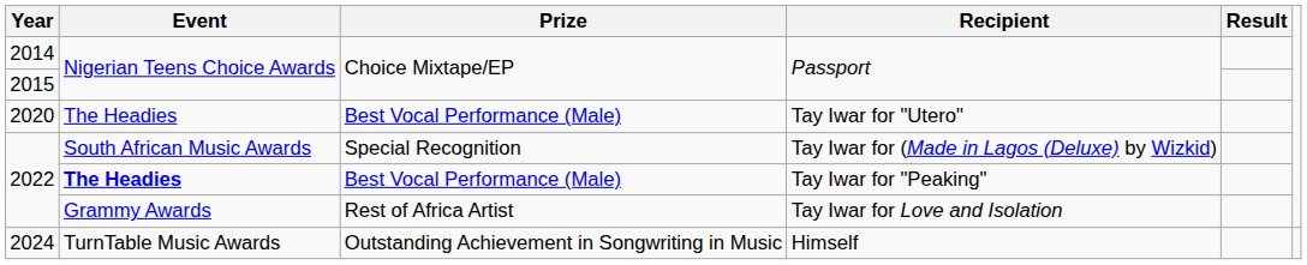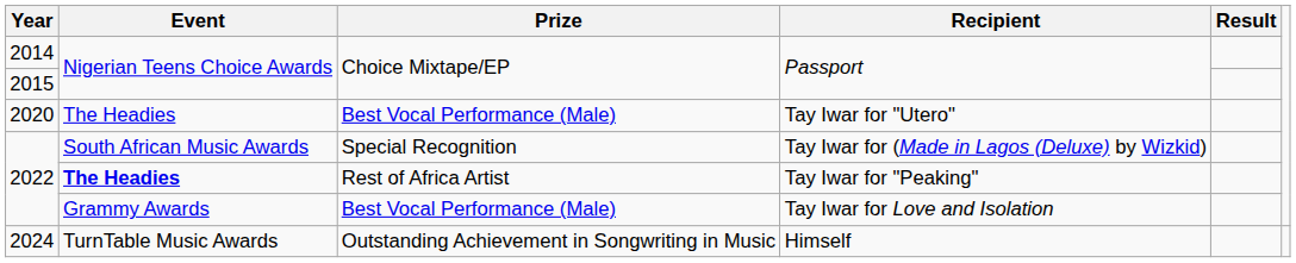Tay Iwar for "Peaking" | Prize: Best Vocal Performance (Male) -> Rest of Africa Artist
Tay Iwar for Love and Isolation | Prize: Rest of Africa Artist -> Best Vocal Performance (Male)
